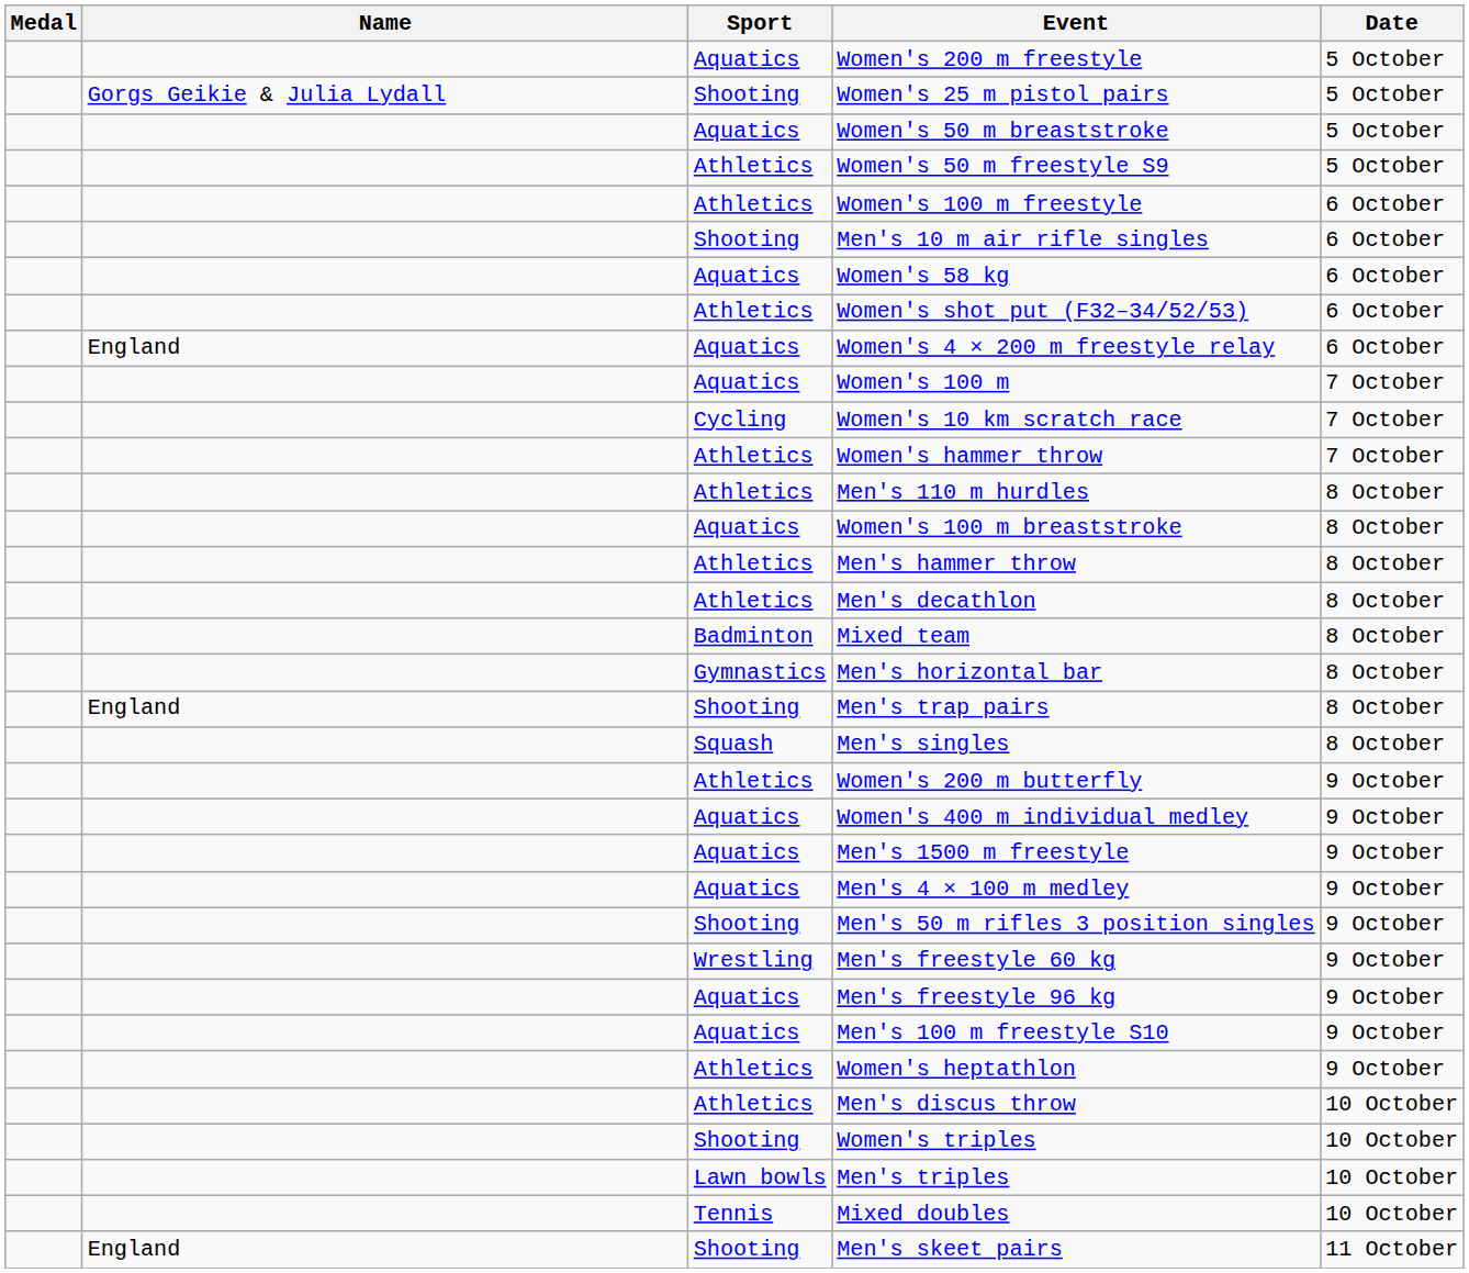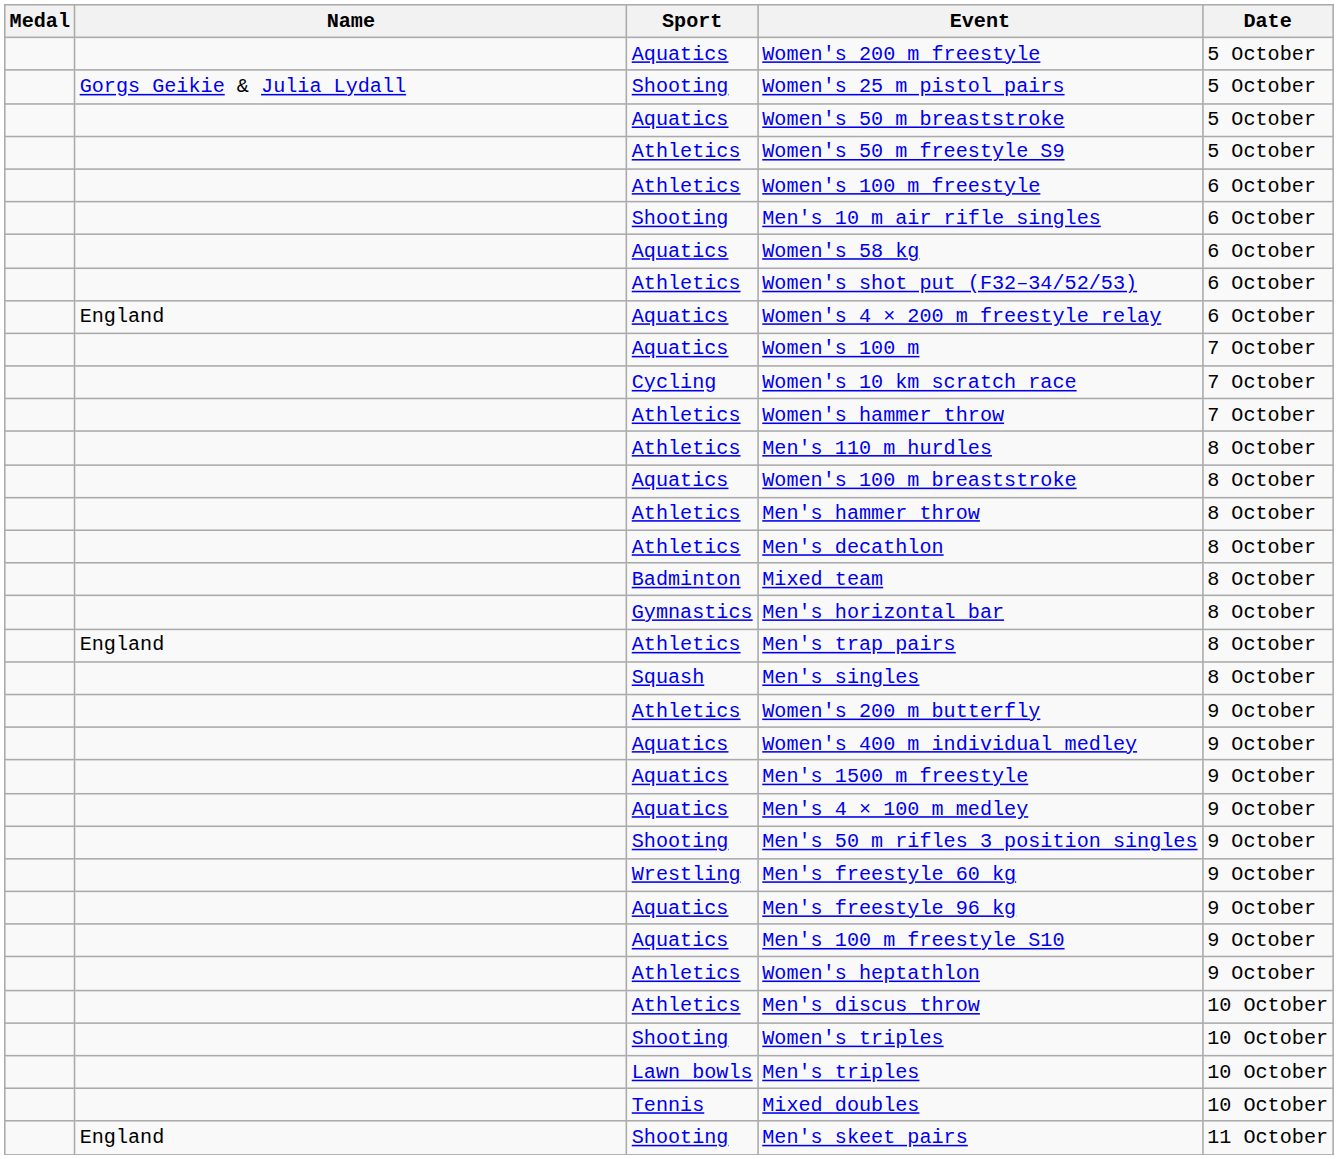Men's trap pairs | Sport: Shooting -> Athletics
